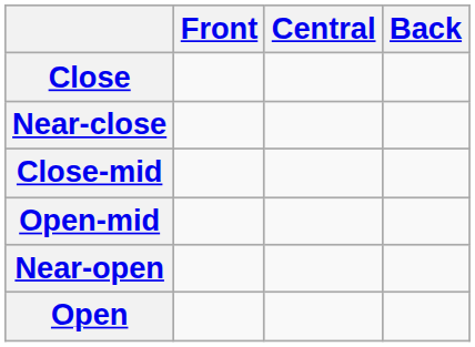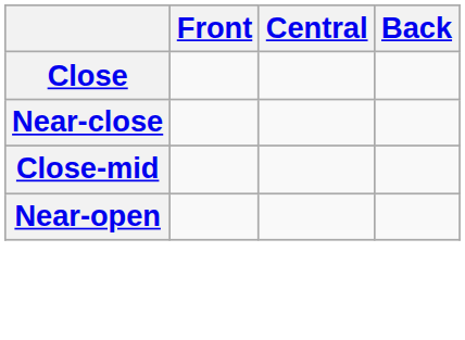- row: Open-mid
- row: Open
